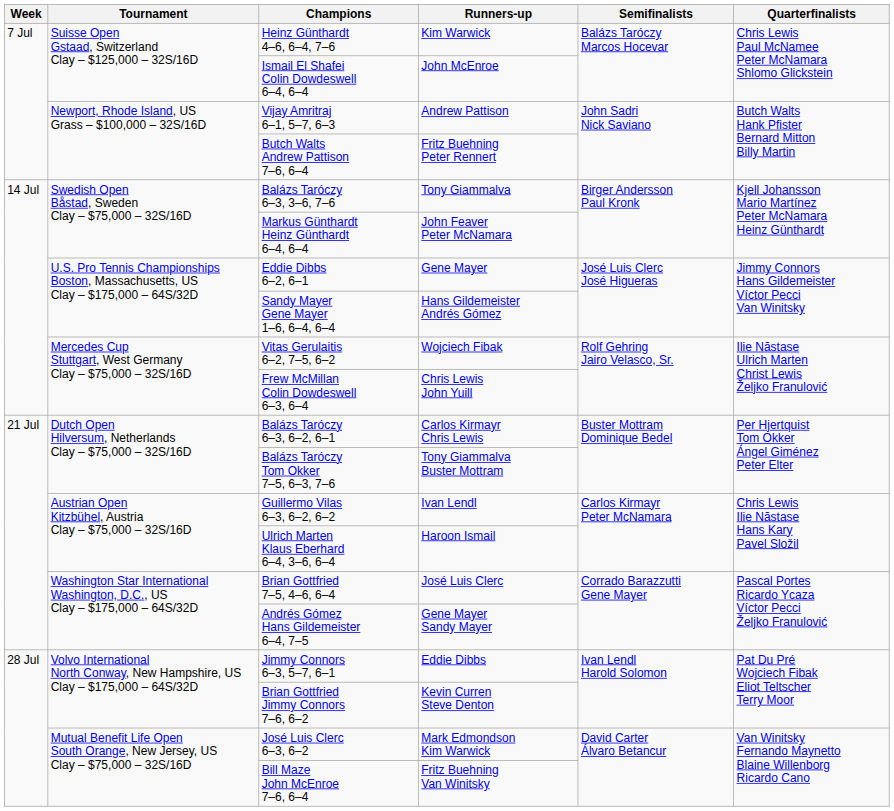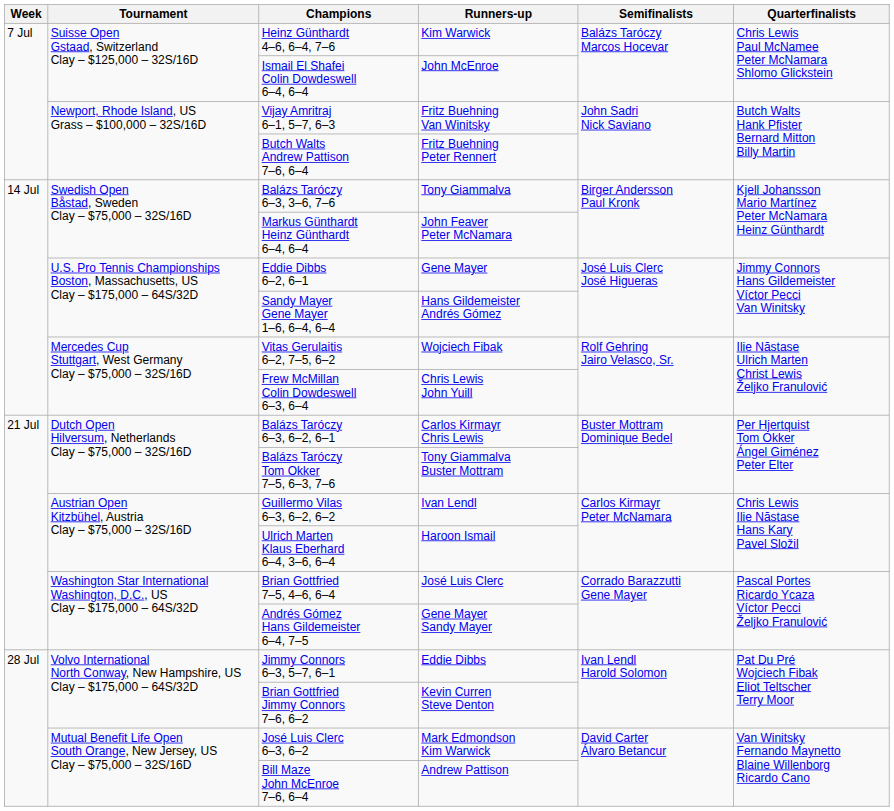Vijay Amritraj 6–1, 5–7, 6–3 | Runners-up: Andrew Pattison -> Fritz Buehning Van Winitsky
Bill Maze John McEnroe 7–6, 6–4 | Runners-up: Fritz Buehning Van Winitsky -> Andrew Pattison
